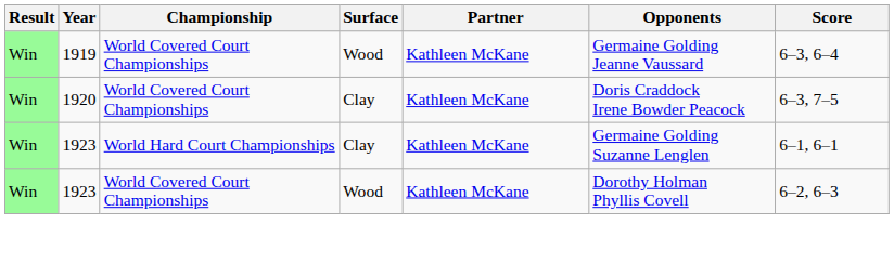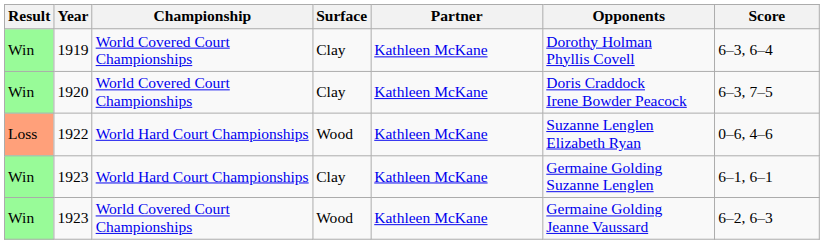1919 | Surface: Wood -> Clay
1919 | Opponents: Germaine Golding Jeanne Vaussard -> Dorothy Holman Phyllis Covell
+ row: Loss | 1922 | World Hard Court Championships | Wood | Kathleen McKane | Suzanne Lenglen Elizabeth Ryan | 0–6, 4–6
1923 / World Covered Court Championships | Opponents: Dorothy Holman Phyllis Covell -> Germaine Golding Jeanne Vaussard
